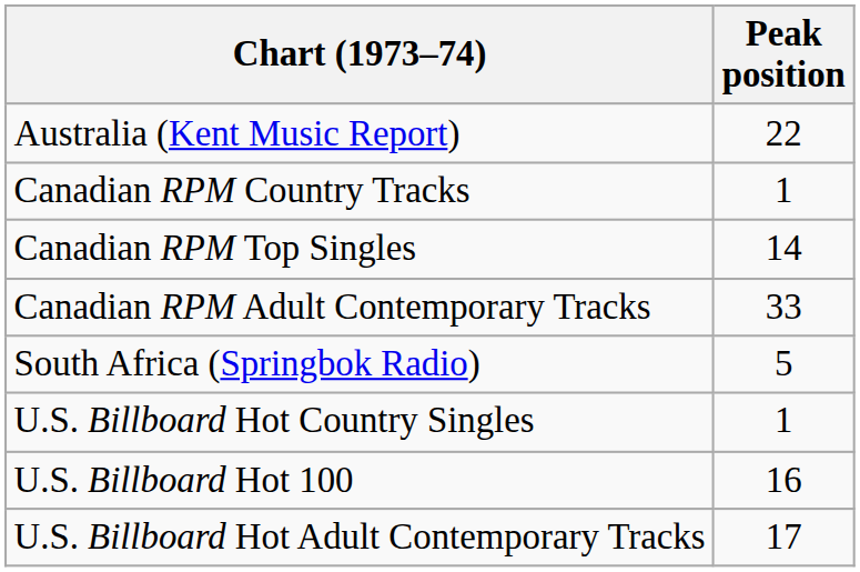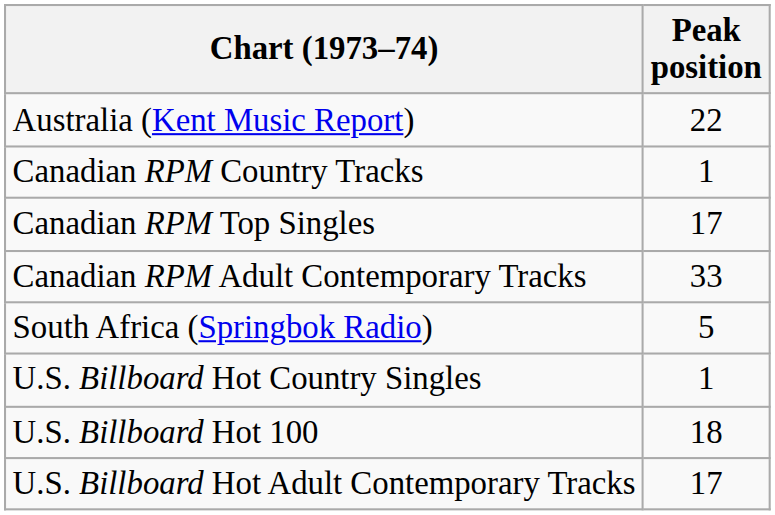Canadian RPM Top Singles | Peak position: 14 -> 17
U.S. Billboard Hot 100 | Peak position: 16 -> 18
